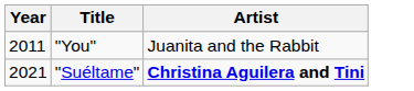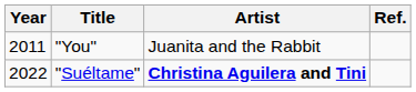+ column: Ref.
"Suéltame" | Year: 2021 -> 2022
